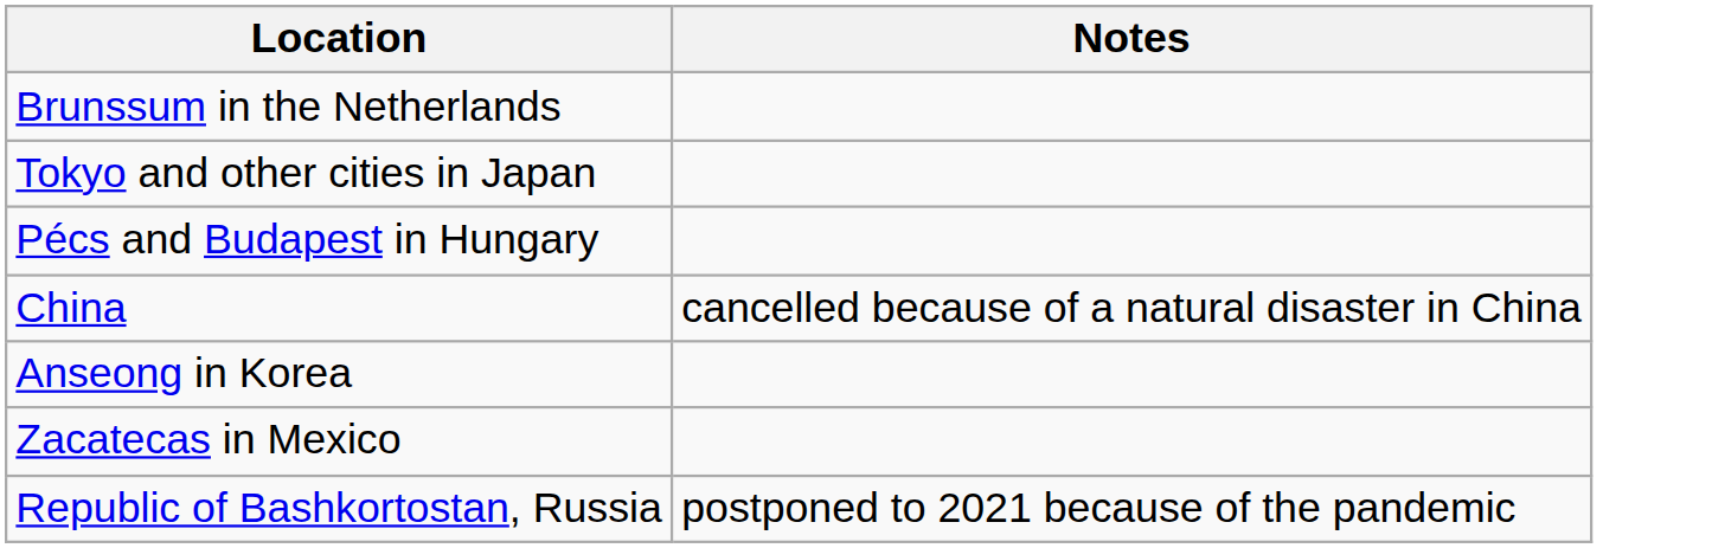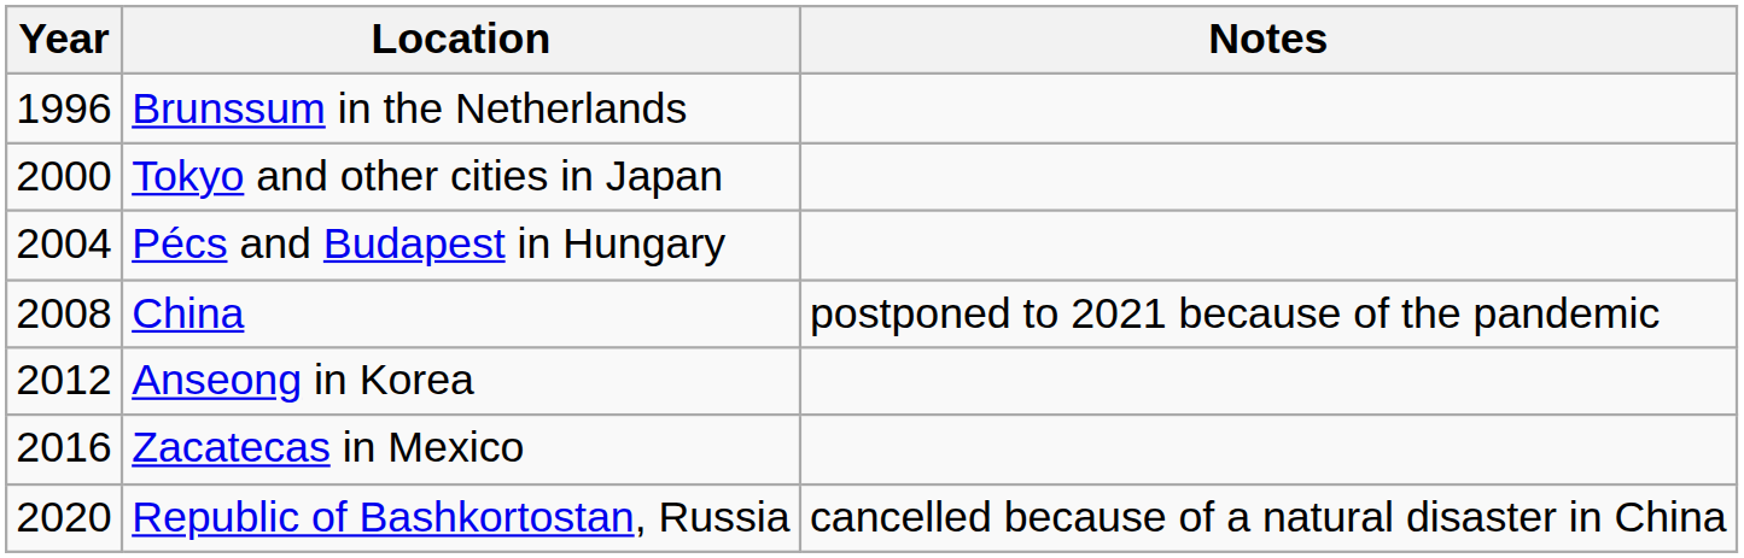+ column: Year | 1996 | 2000 | 2004 | 2008 | 2012 | 2016 | 2020
China | Notes: cancelled because of a natural disaster in China -> postponed to 2021 because of the pandemic
Republic of Bashkortostan, Russia | Notes: postponed to 2021 because of the pandemic -> cancelled because of a natural disaster in China
